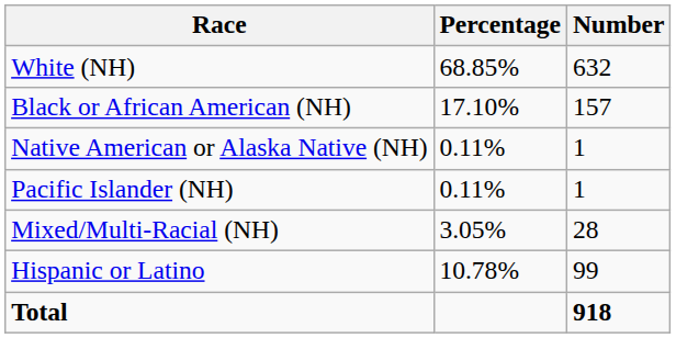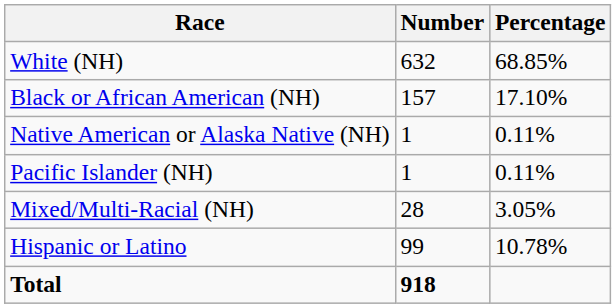columns swapped: Number <-> Percentage
